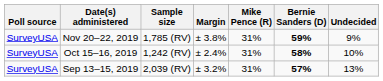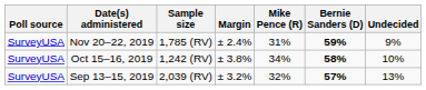Nov 20–22, 2019 | Margin: ± 3.8% -> ± 2.4%
Oct 15–16, 2019 | Margin: ± 2.4% -> ± 3.8%
Oct 15–16, 2019 | Mike Pence (R): 31% -> 34%
Sep 13–15, 2019 | Mike Pence (R): 31% -> 32%
